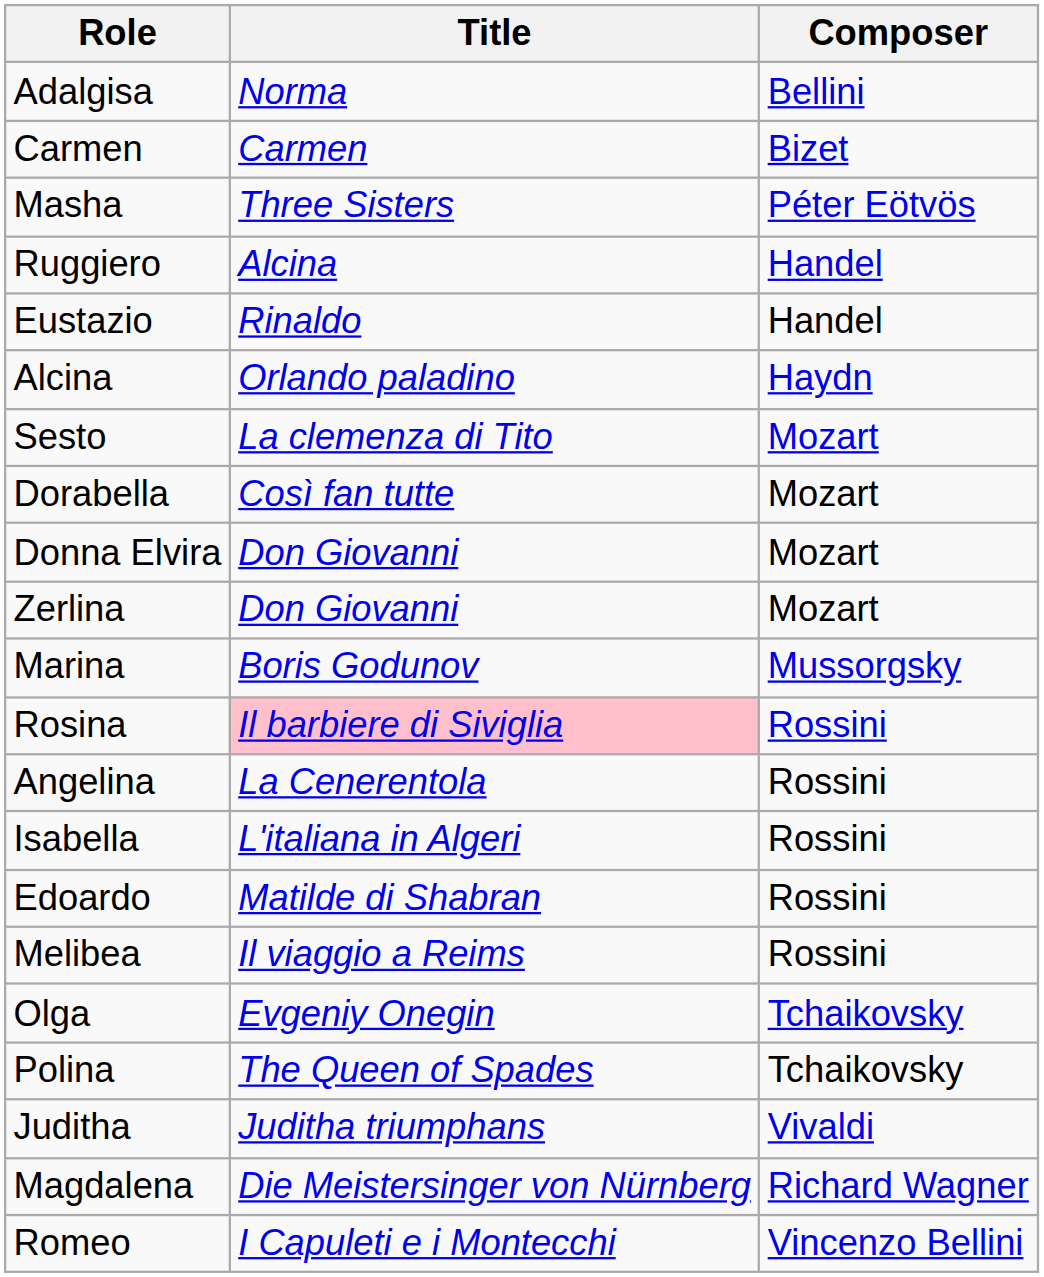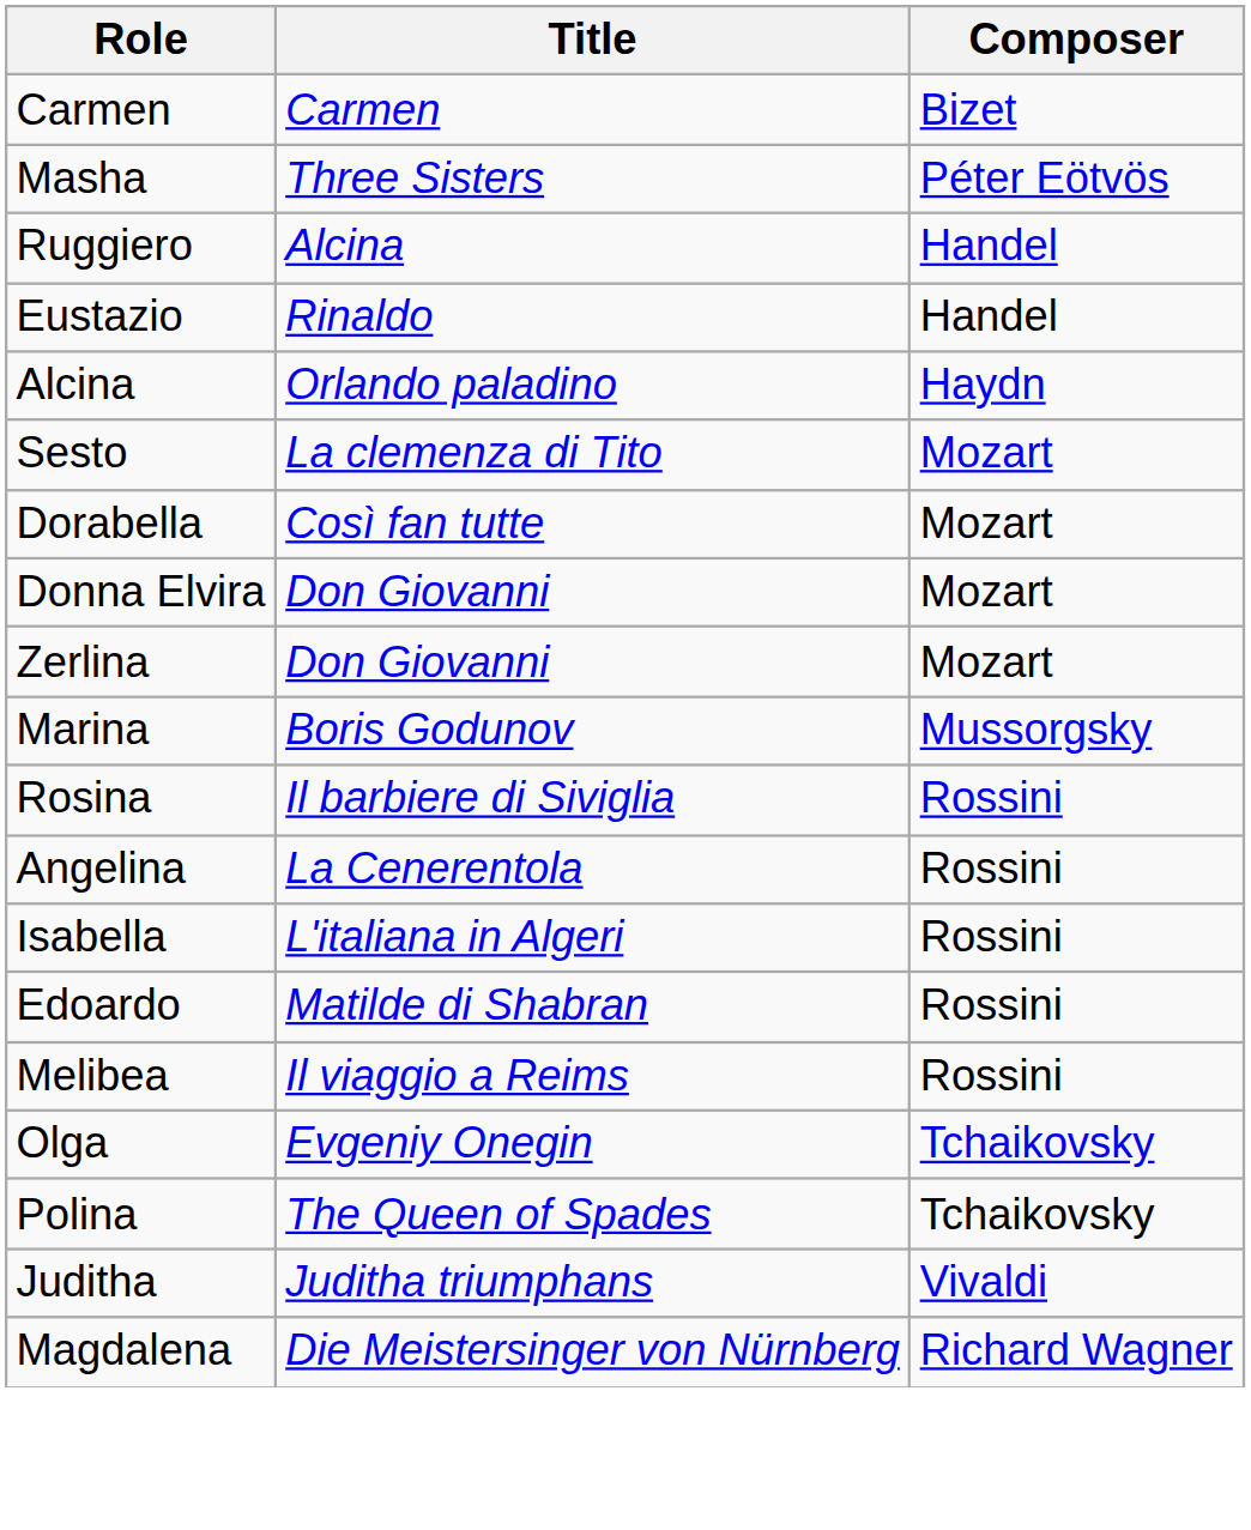- row: Adalgisa | Norma | Bellini
Rosina | Title: pink background -> no background
- row: Romeo | I Capuleti e i Montecchi | Vincenzo Bellini
